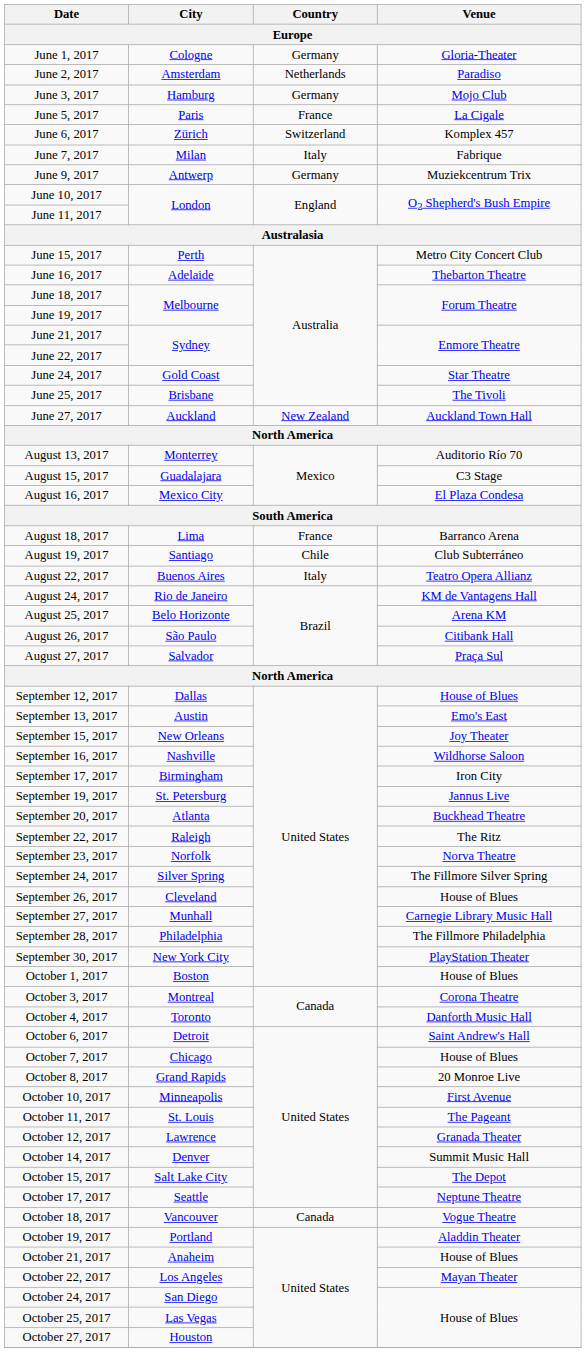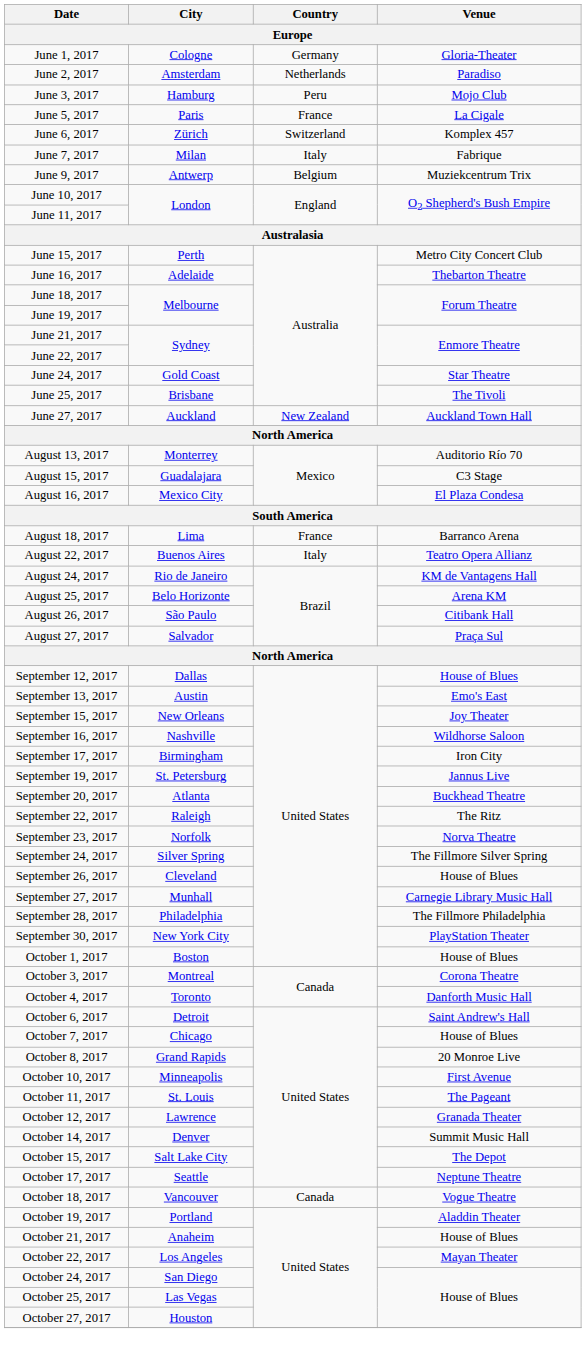June 3, 2017 | Country: Germany -> Peru
June 9, 2017 | Country: Germany -> Belgium
- row: August 19, 2017 | Santiago | Chile | Club Subterráneo
